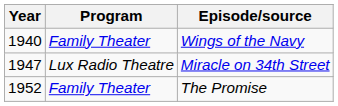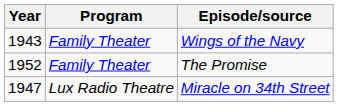Wings of the Navy | Year: 1940 -> 1943
rows swapped: Miracle on 34th Street <-> The Promise
